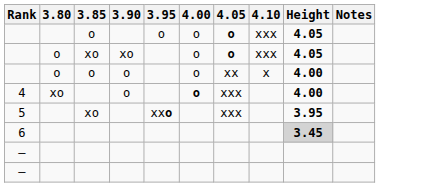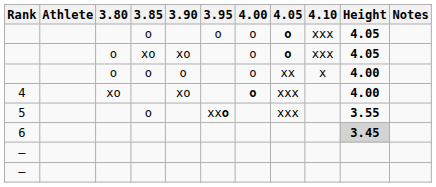+ column: Athlete
4 | 3.90: o -> xo
5 | 3.85: xo -> o
5 | Height: 3.95 -> 3.55
